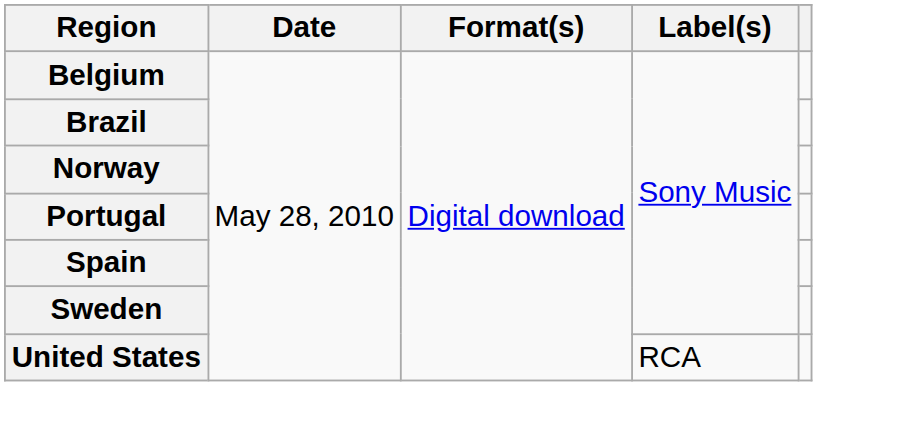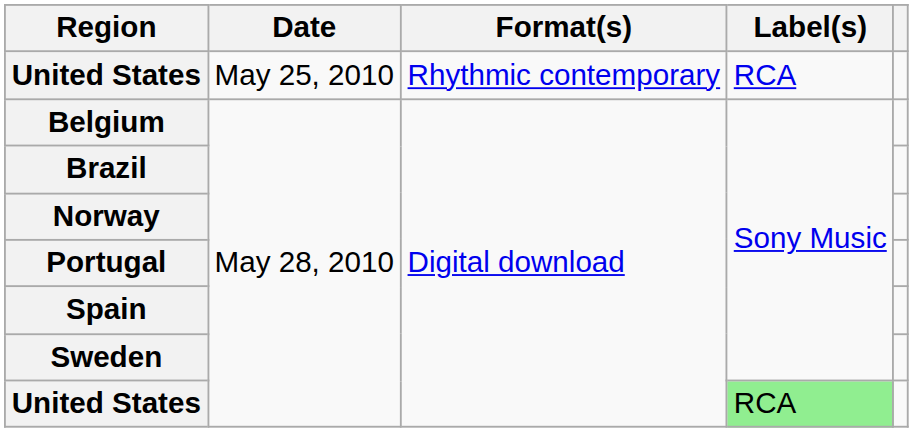+ row: United States | May 25, 2010 | Rhythmic contemporary | RCA
United States / May 28, 2010 | Label(s): no background -> lightgreen background
